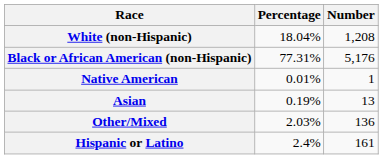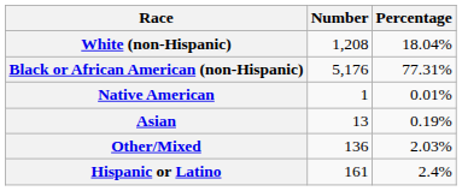columns swapped: Number <-> Percentage
